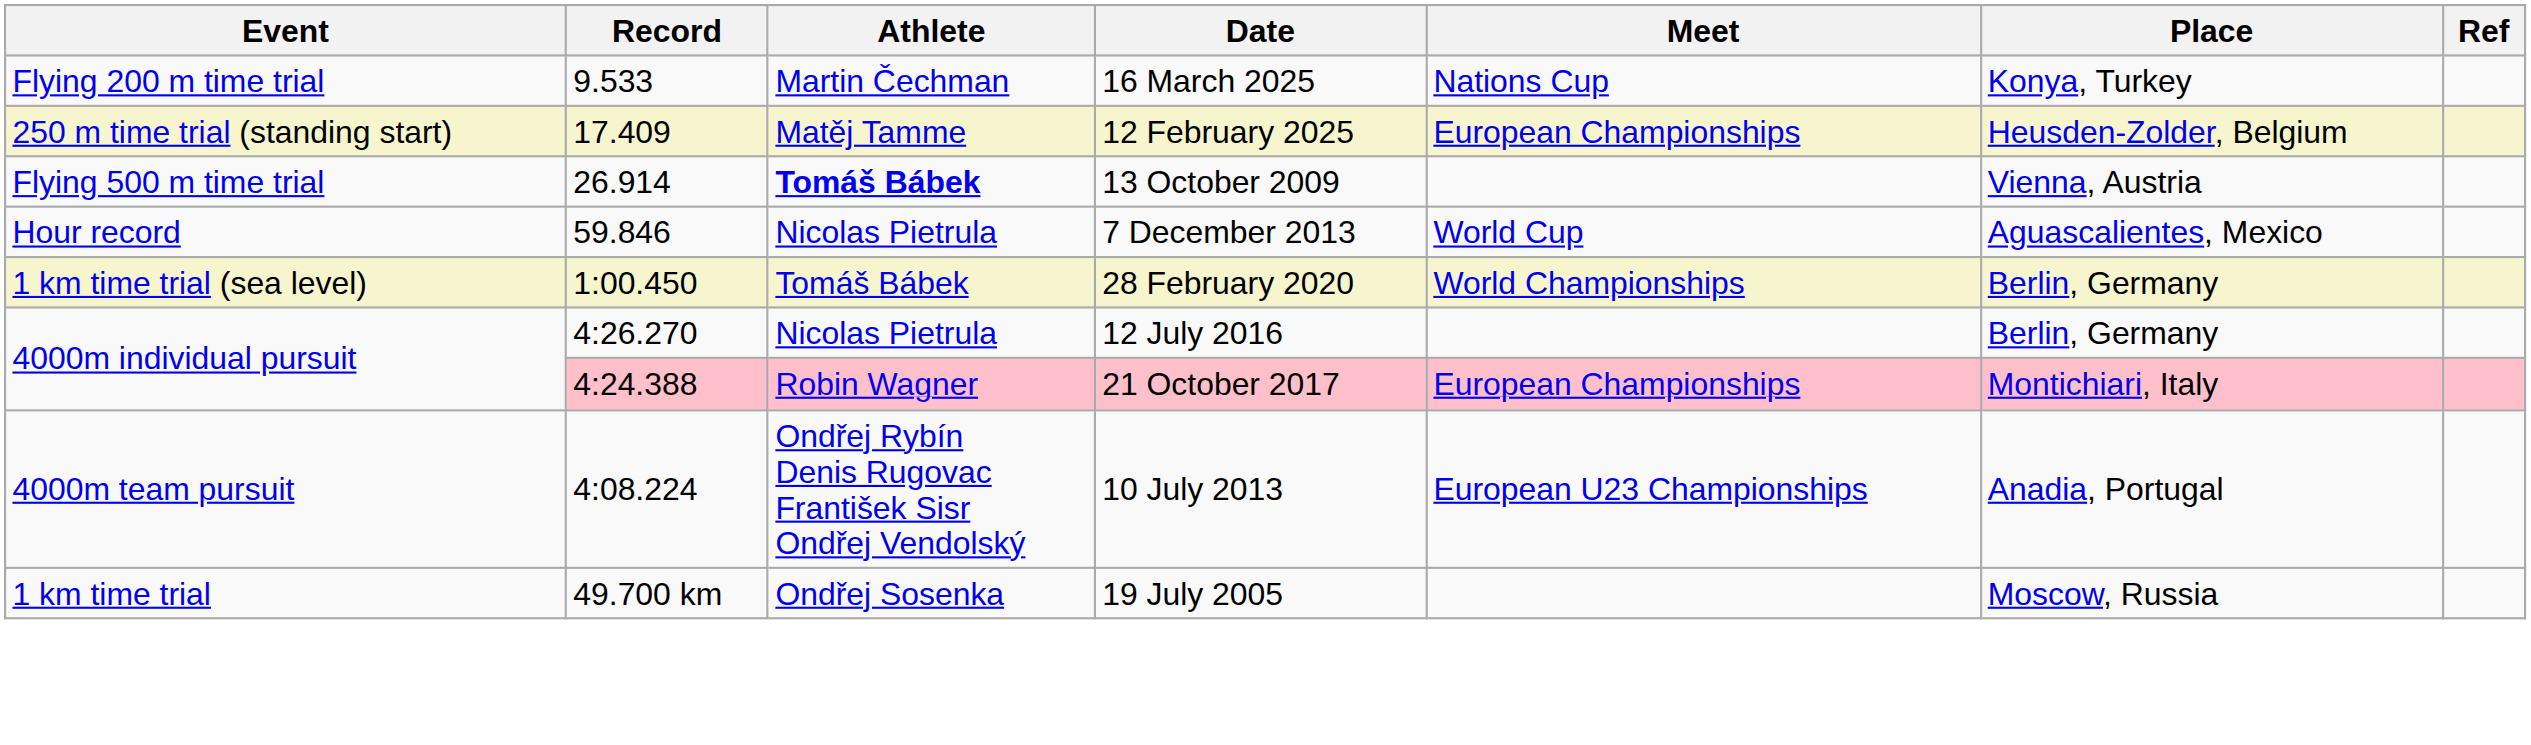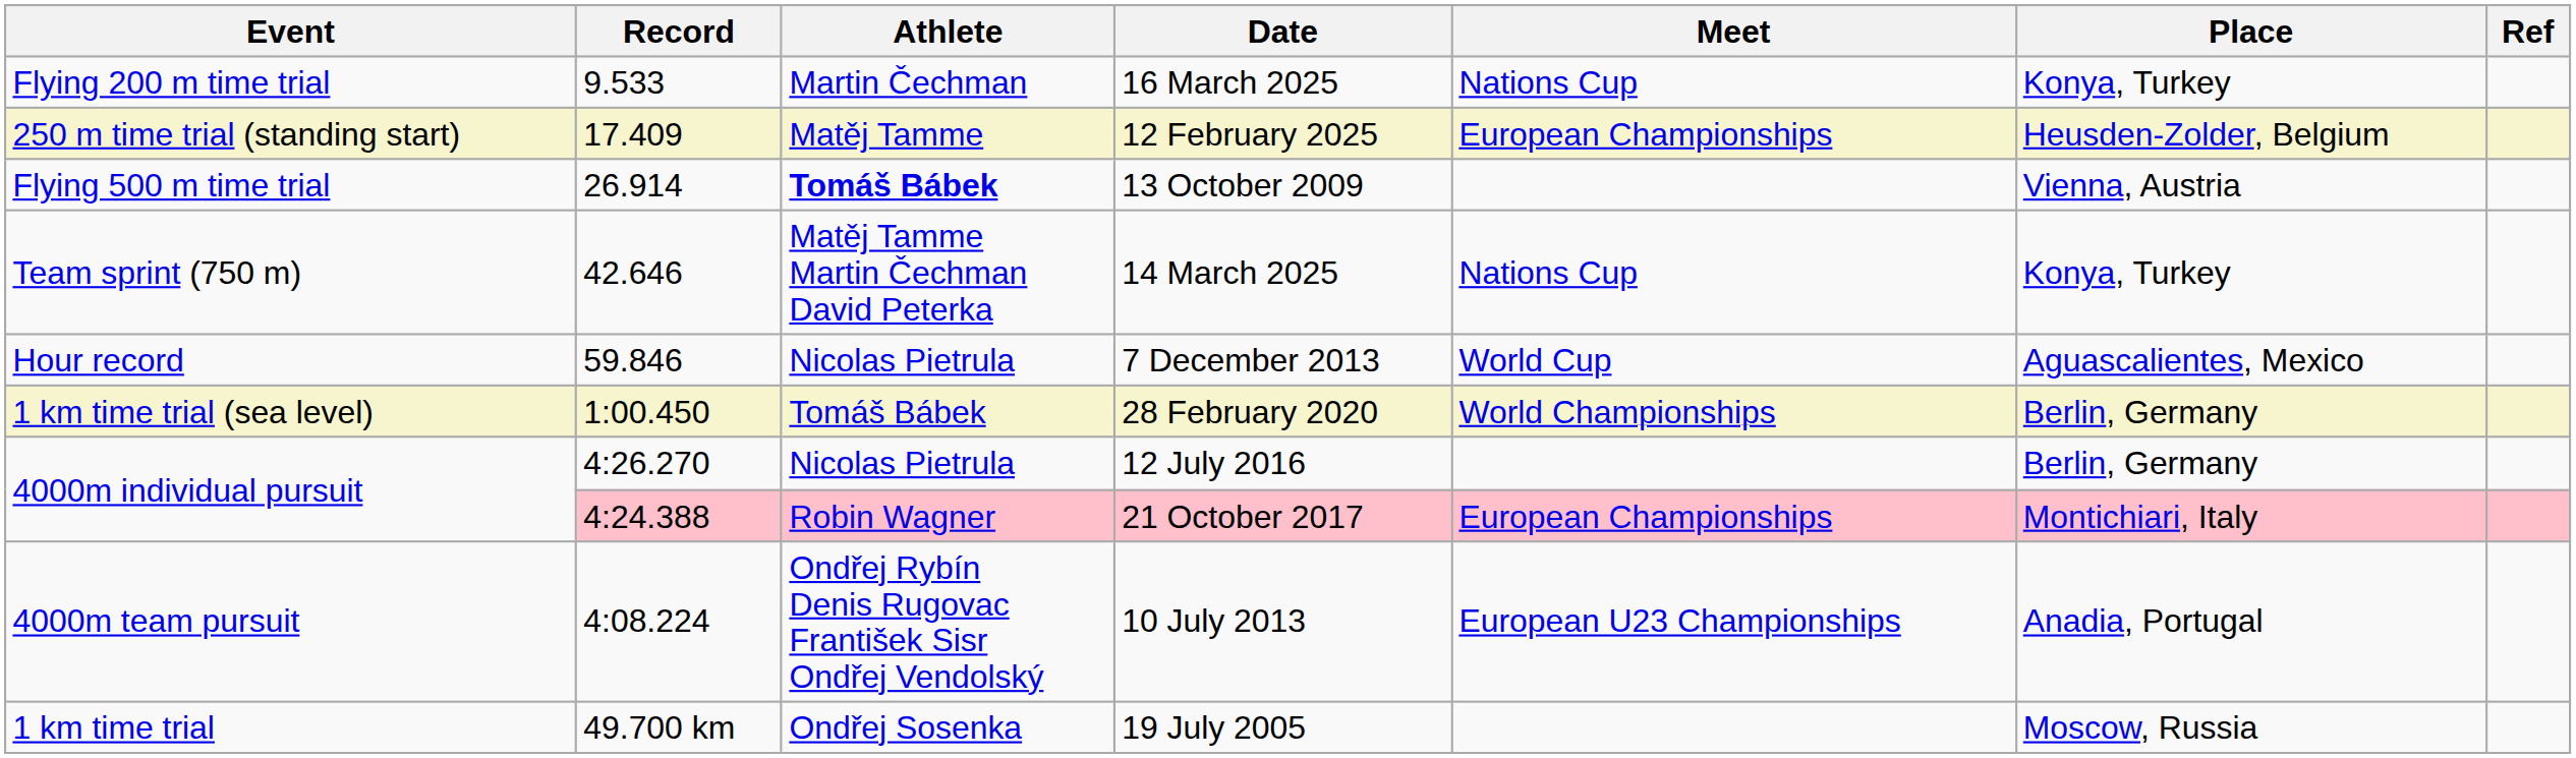+ row: Team sprint (750 m) | 42.646 | Matěj Tamme Martin Čechman David Peterka | 14 March 2025 | Nations Cup | Konya, Turkey
